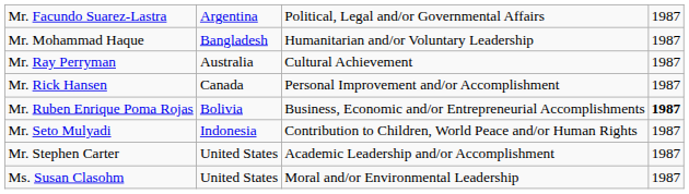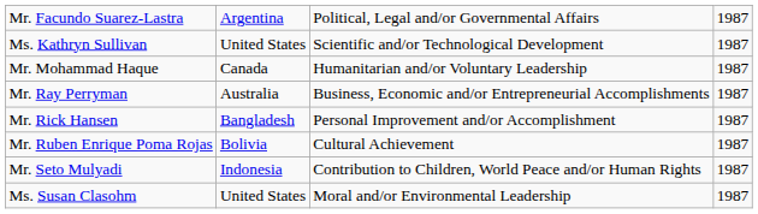+ row: Ms. Kathryn Sullivan | United States | Scientific and/or Technological Development | 1987
Mr. Mohammad Haque | column 2: Bangladesh -> Canada
Mr. Ray Perryman | column 3: Cultural Achievement -> Business, Economic and/or Entrepreneurial Accomplishments
Mr. Rick Hansen | column 2: Canada -> Bangladesh
Mr. Ruben Enrique Poma Rojas | column 3: Business, Economic and/or Entrepreneurial Accomplishments -> Cultural Achievement
Mr. Ruben Enrique Poma Rojas | column 4: bold -> normal
- row: Mr. Stephen Carter | United States | Academic Leadership and/or Accomplishment | 1987
